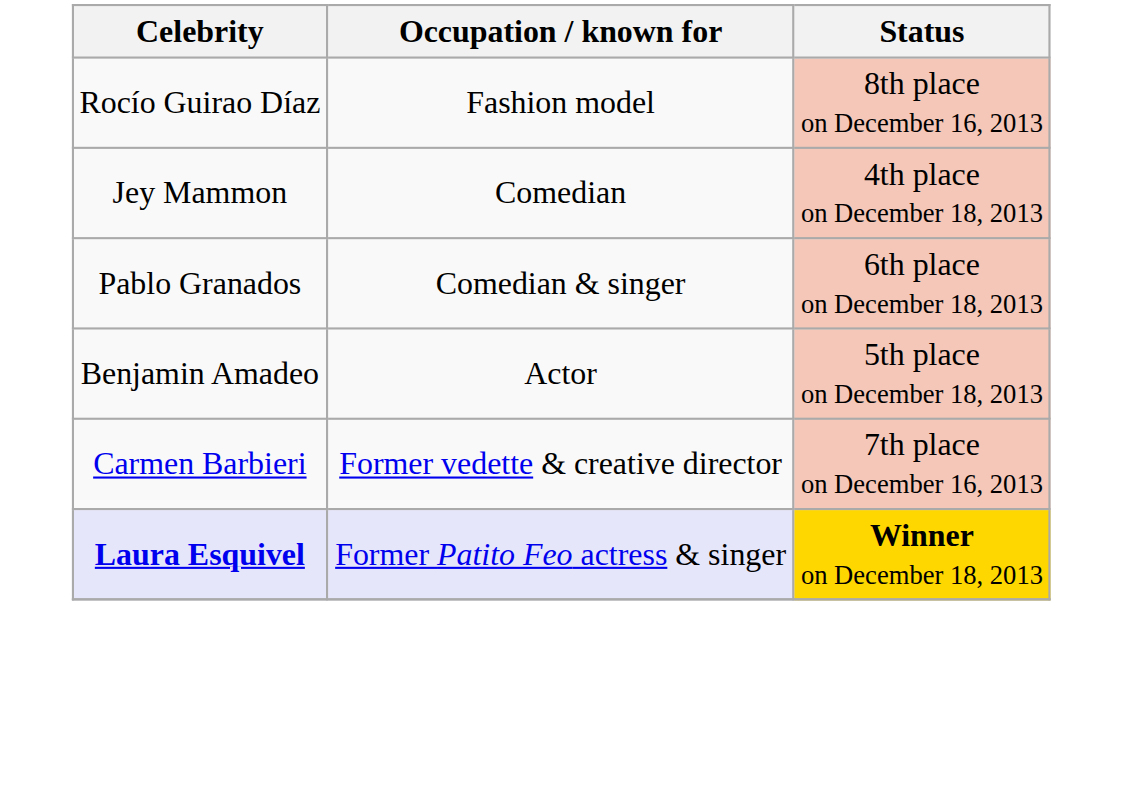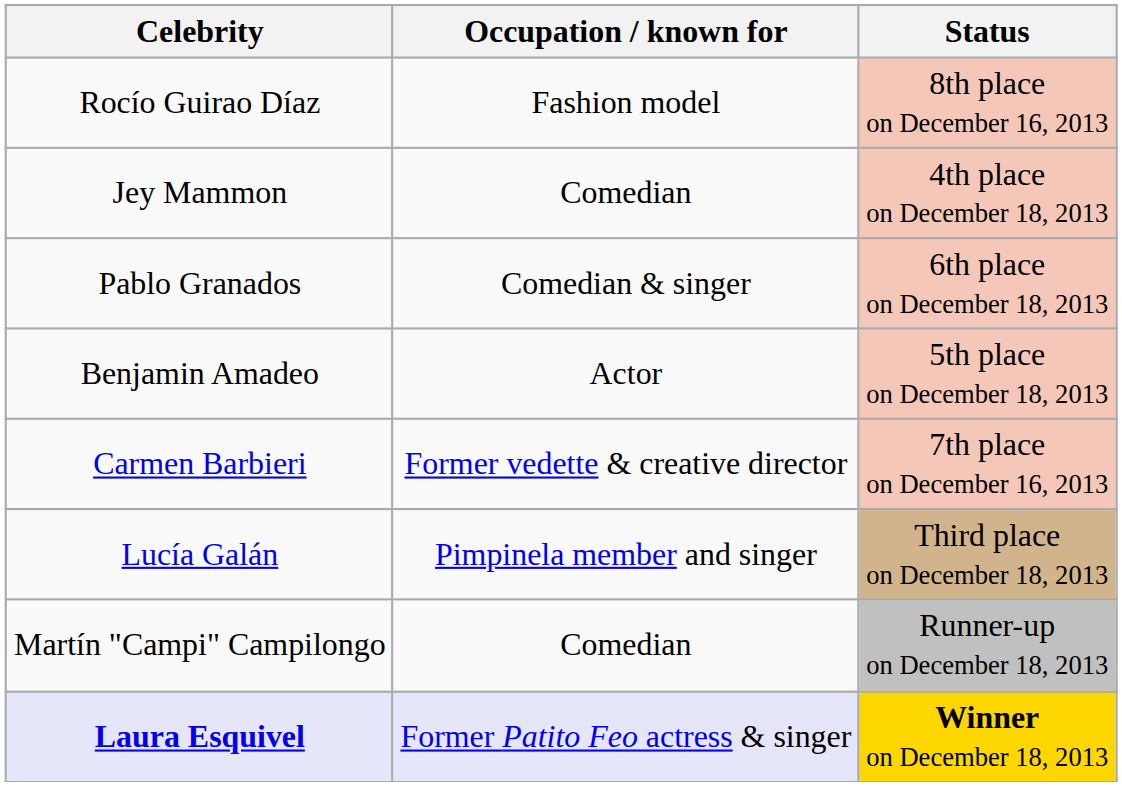+ row: Lucía Galán | Pimpinela member and singer | Third place on December 18, 2013
+ row: Martín "Campi" Campilongo | Comedian | Runner-up on December 18, 2013
